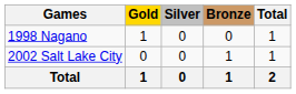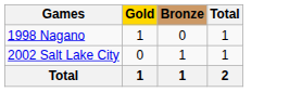- column: Silver | 0 | 0 | 0
